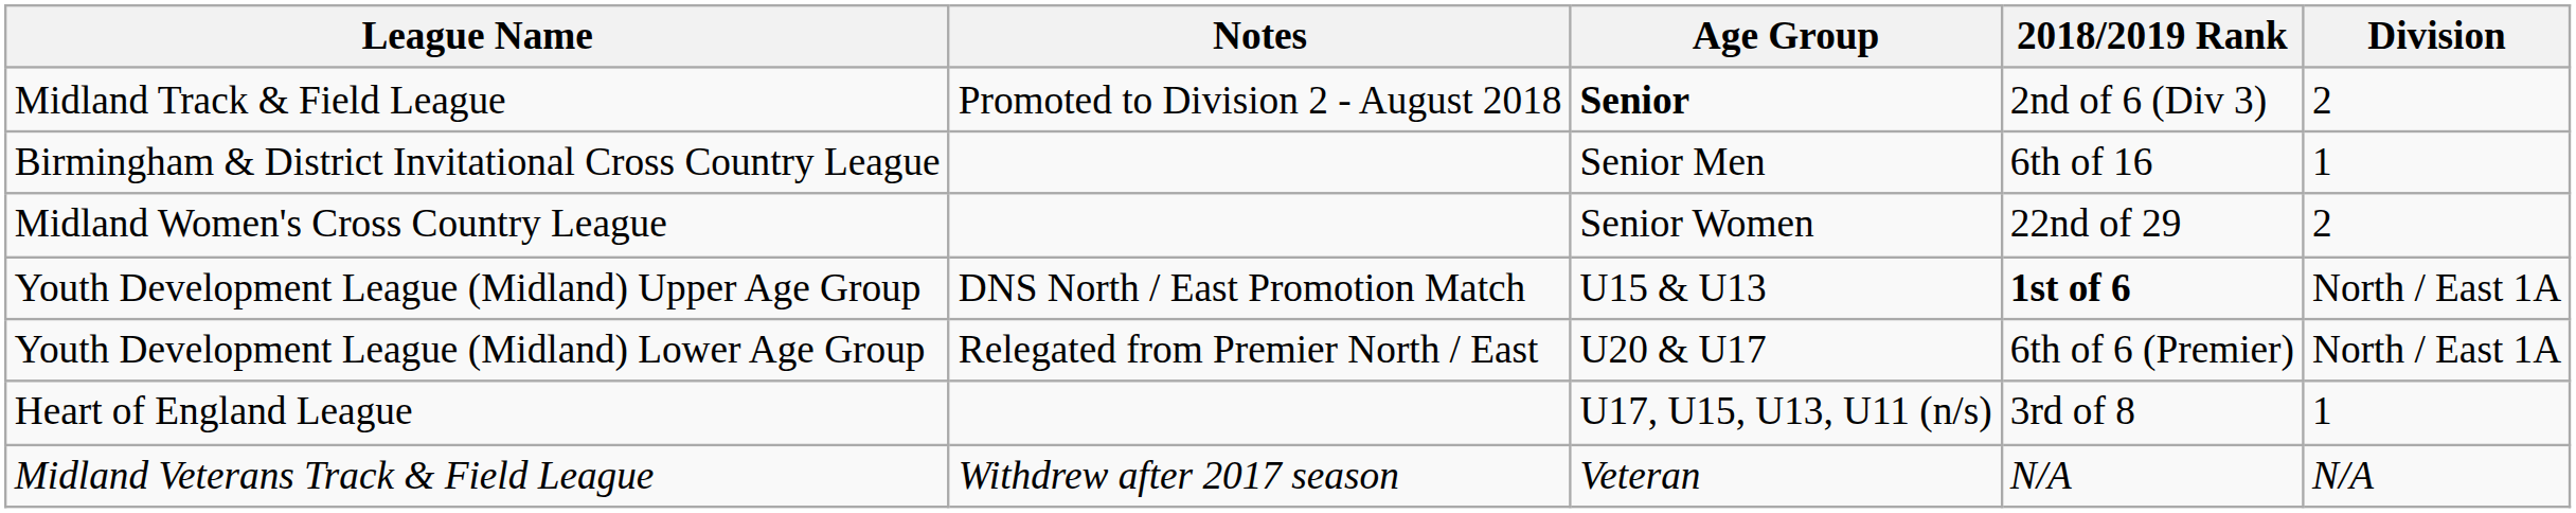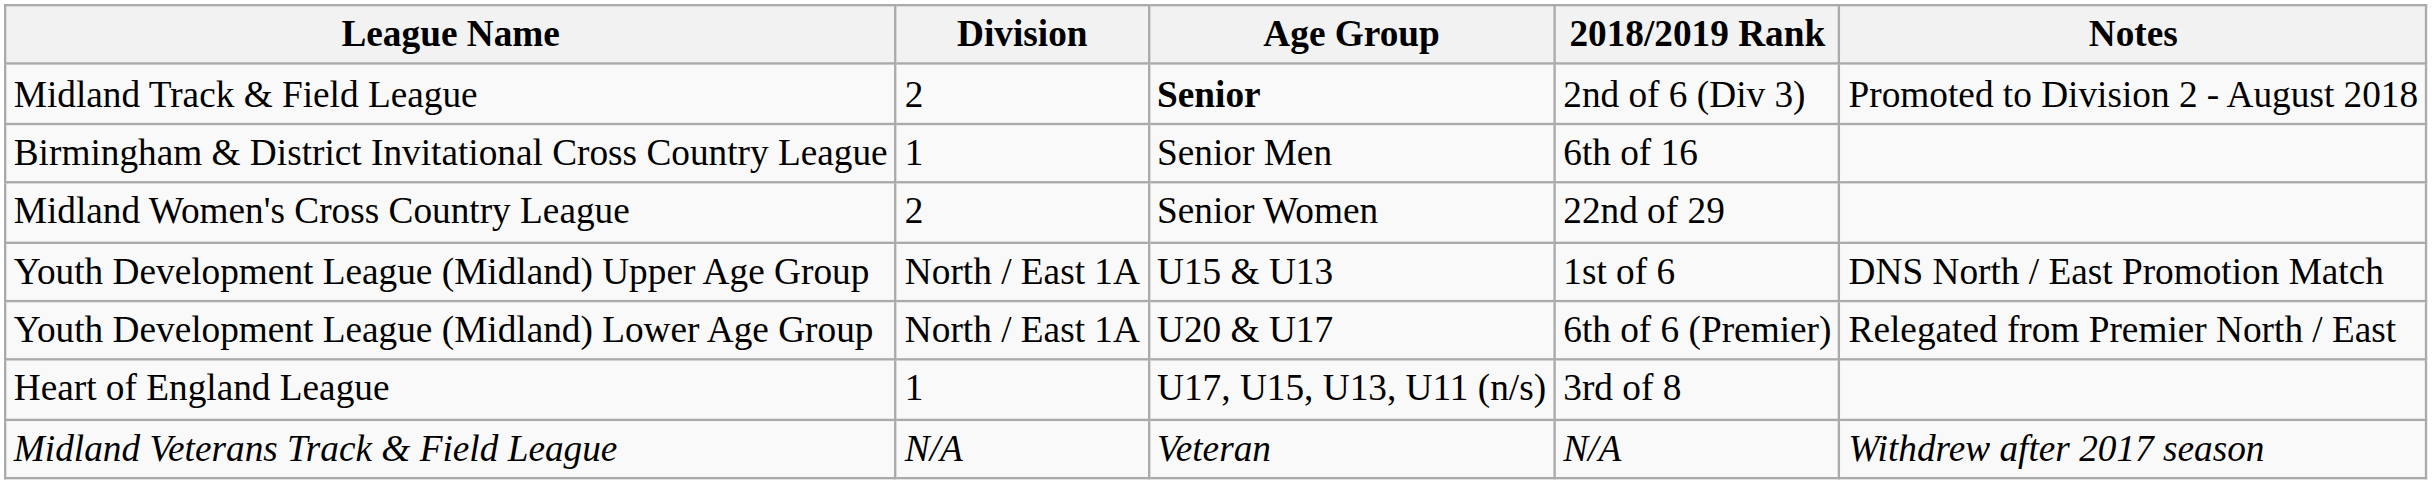columns swapped: Division <-> Notes
Youth Development League (Midland) Upper Age Group | 2018/2019 Rank: bold -> normal
